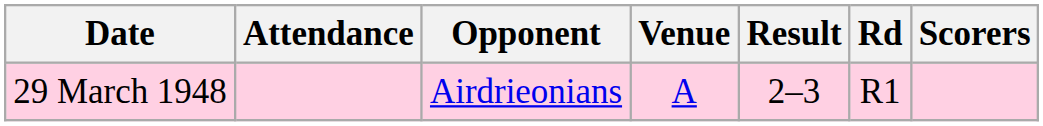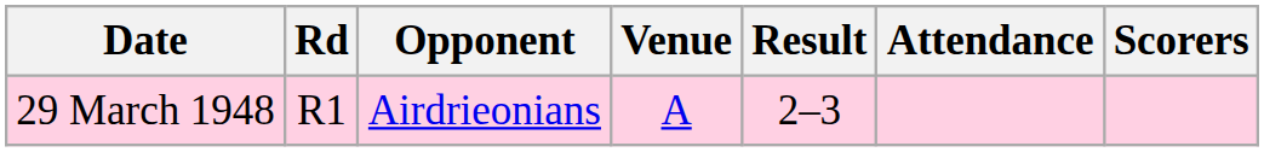columns swapped: Rd <-> Attendance
